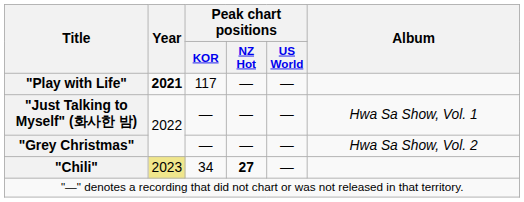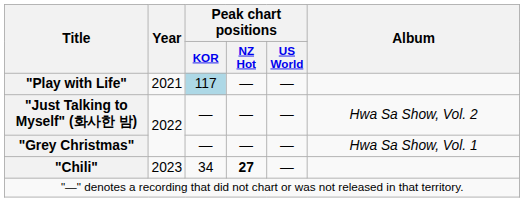"Play with Life" | Year: bold -> normal
"Play with Life" | Peak chart positions / KOR: no background -> lightblue background
"Just Talking to Myself" (화사한 밤) | Album: Hwa Sa Show, Vol. 1 -> Hwa Sa Show, Vol. 2
"Grey Christmas" | Album: Hwa Sa Show, Vol. 2 -> Hwa Sa Show, Vol. 1
"Chili" | Year: khaki background -> no background
